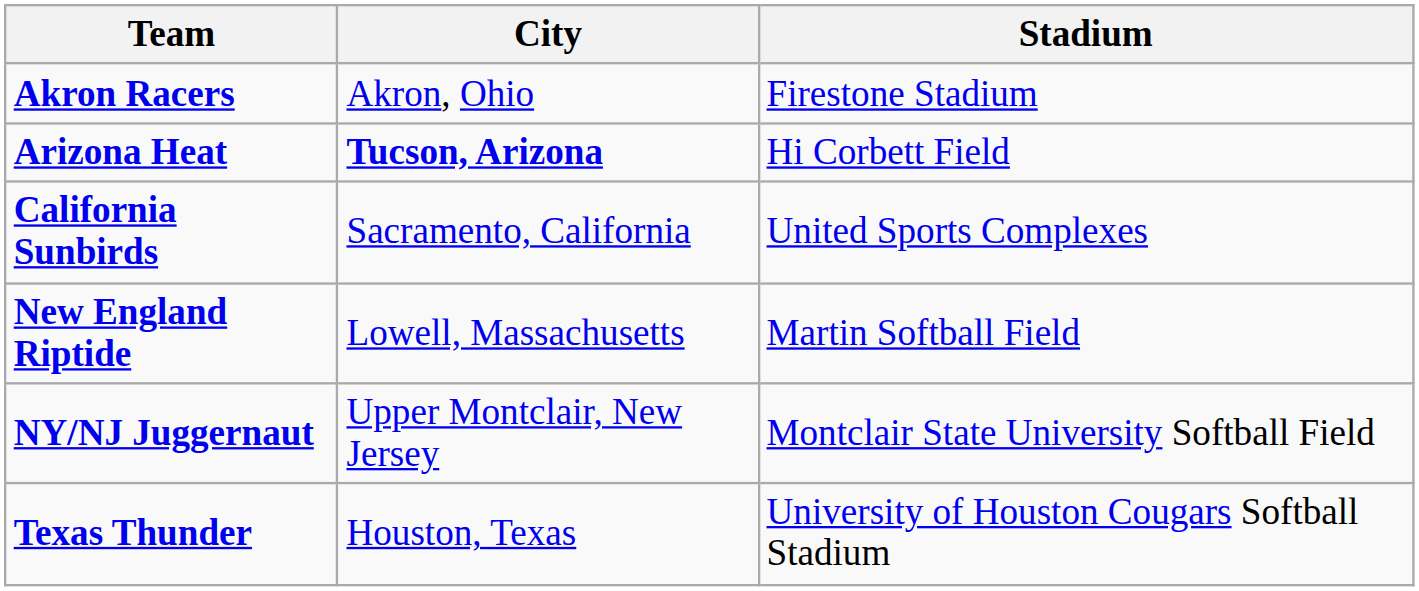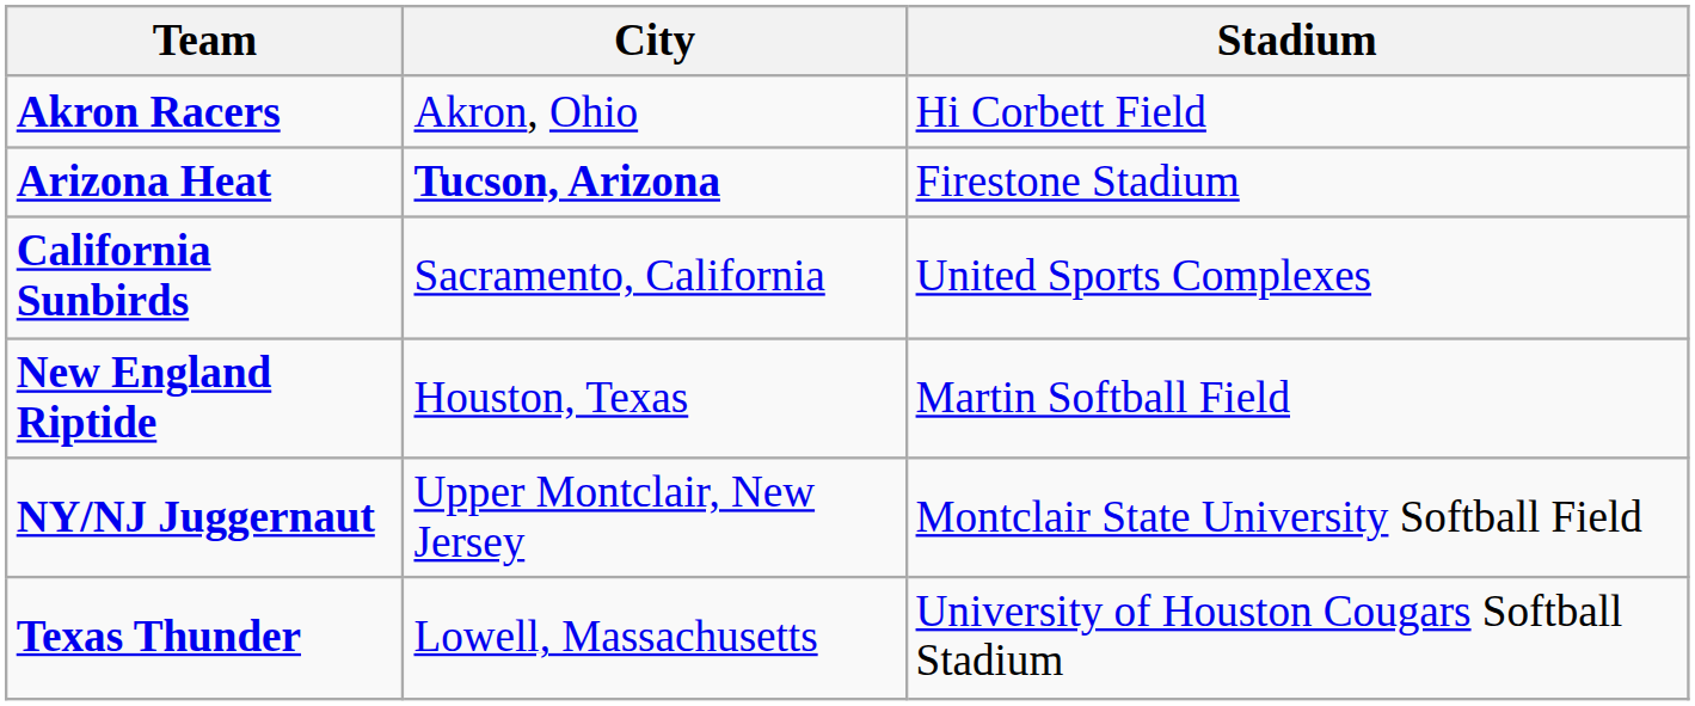Akron Racers | Stadium: Firestone Stadium -> Hi Corbett Field
Arizona Heat | Stadium: Hi Corbett Field -> Firestone Stadium
New England Riptide | City: Lowell, Massachusetts -> Houston, Texas
Texas Thunder | City: Houston, Texas -> Lowell, Massachusetts
